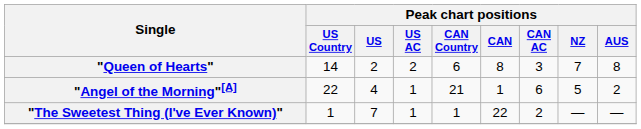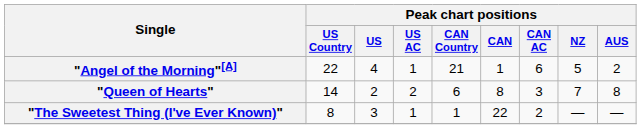rows swapped: "Angel of the Morning"[A] <-> "Queen of Hearts"
"The Sweetest Thing (I've Ever Known)" | Peak chart positions / US Country: 1 -> 8
"The Sweetest Thing (I've Ever Known)" | Peak chart positions / US: 7 -> 3
